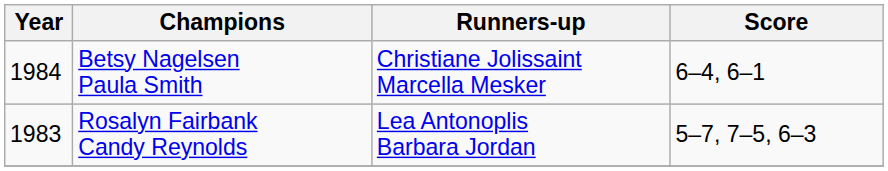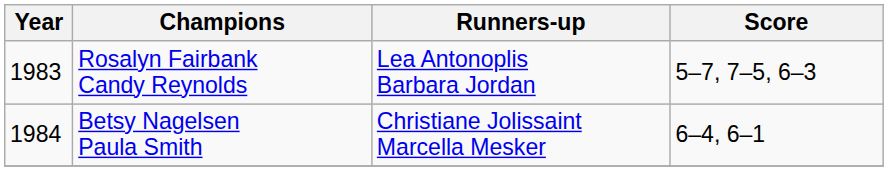rows swapped: Rosalyn Fairbank Candy Reynolds <-> Betsy Nagelsen Paula Smith
